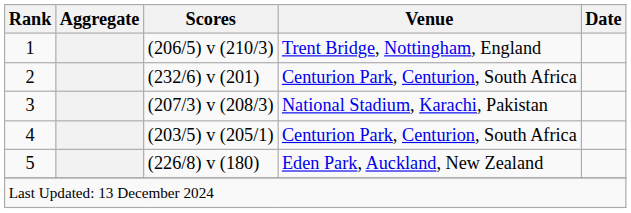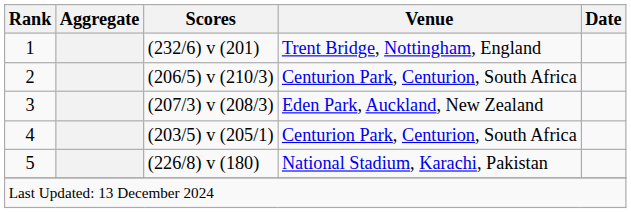1 | Scores: (206/5) v (210/3) -> (232/6) v (201)
2 | Scores: (232/6) v (201) -> (206/5) v (210/3)
3 | Venue: National Stadium, Karachi, Pakistan -> Eden Park, Auckland, New Zealand
5 | Venue: Eden Park, Auckland, New Zealand -> National Stadium, Karachi, Pakistan
